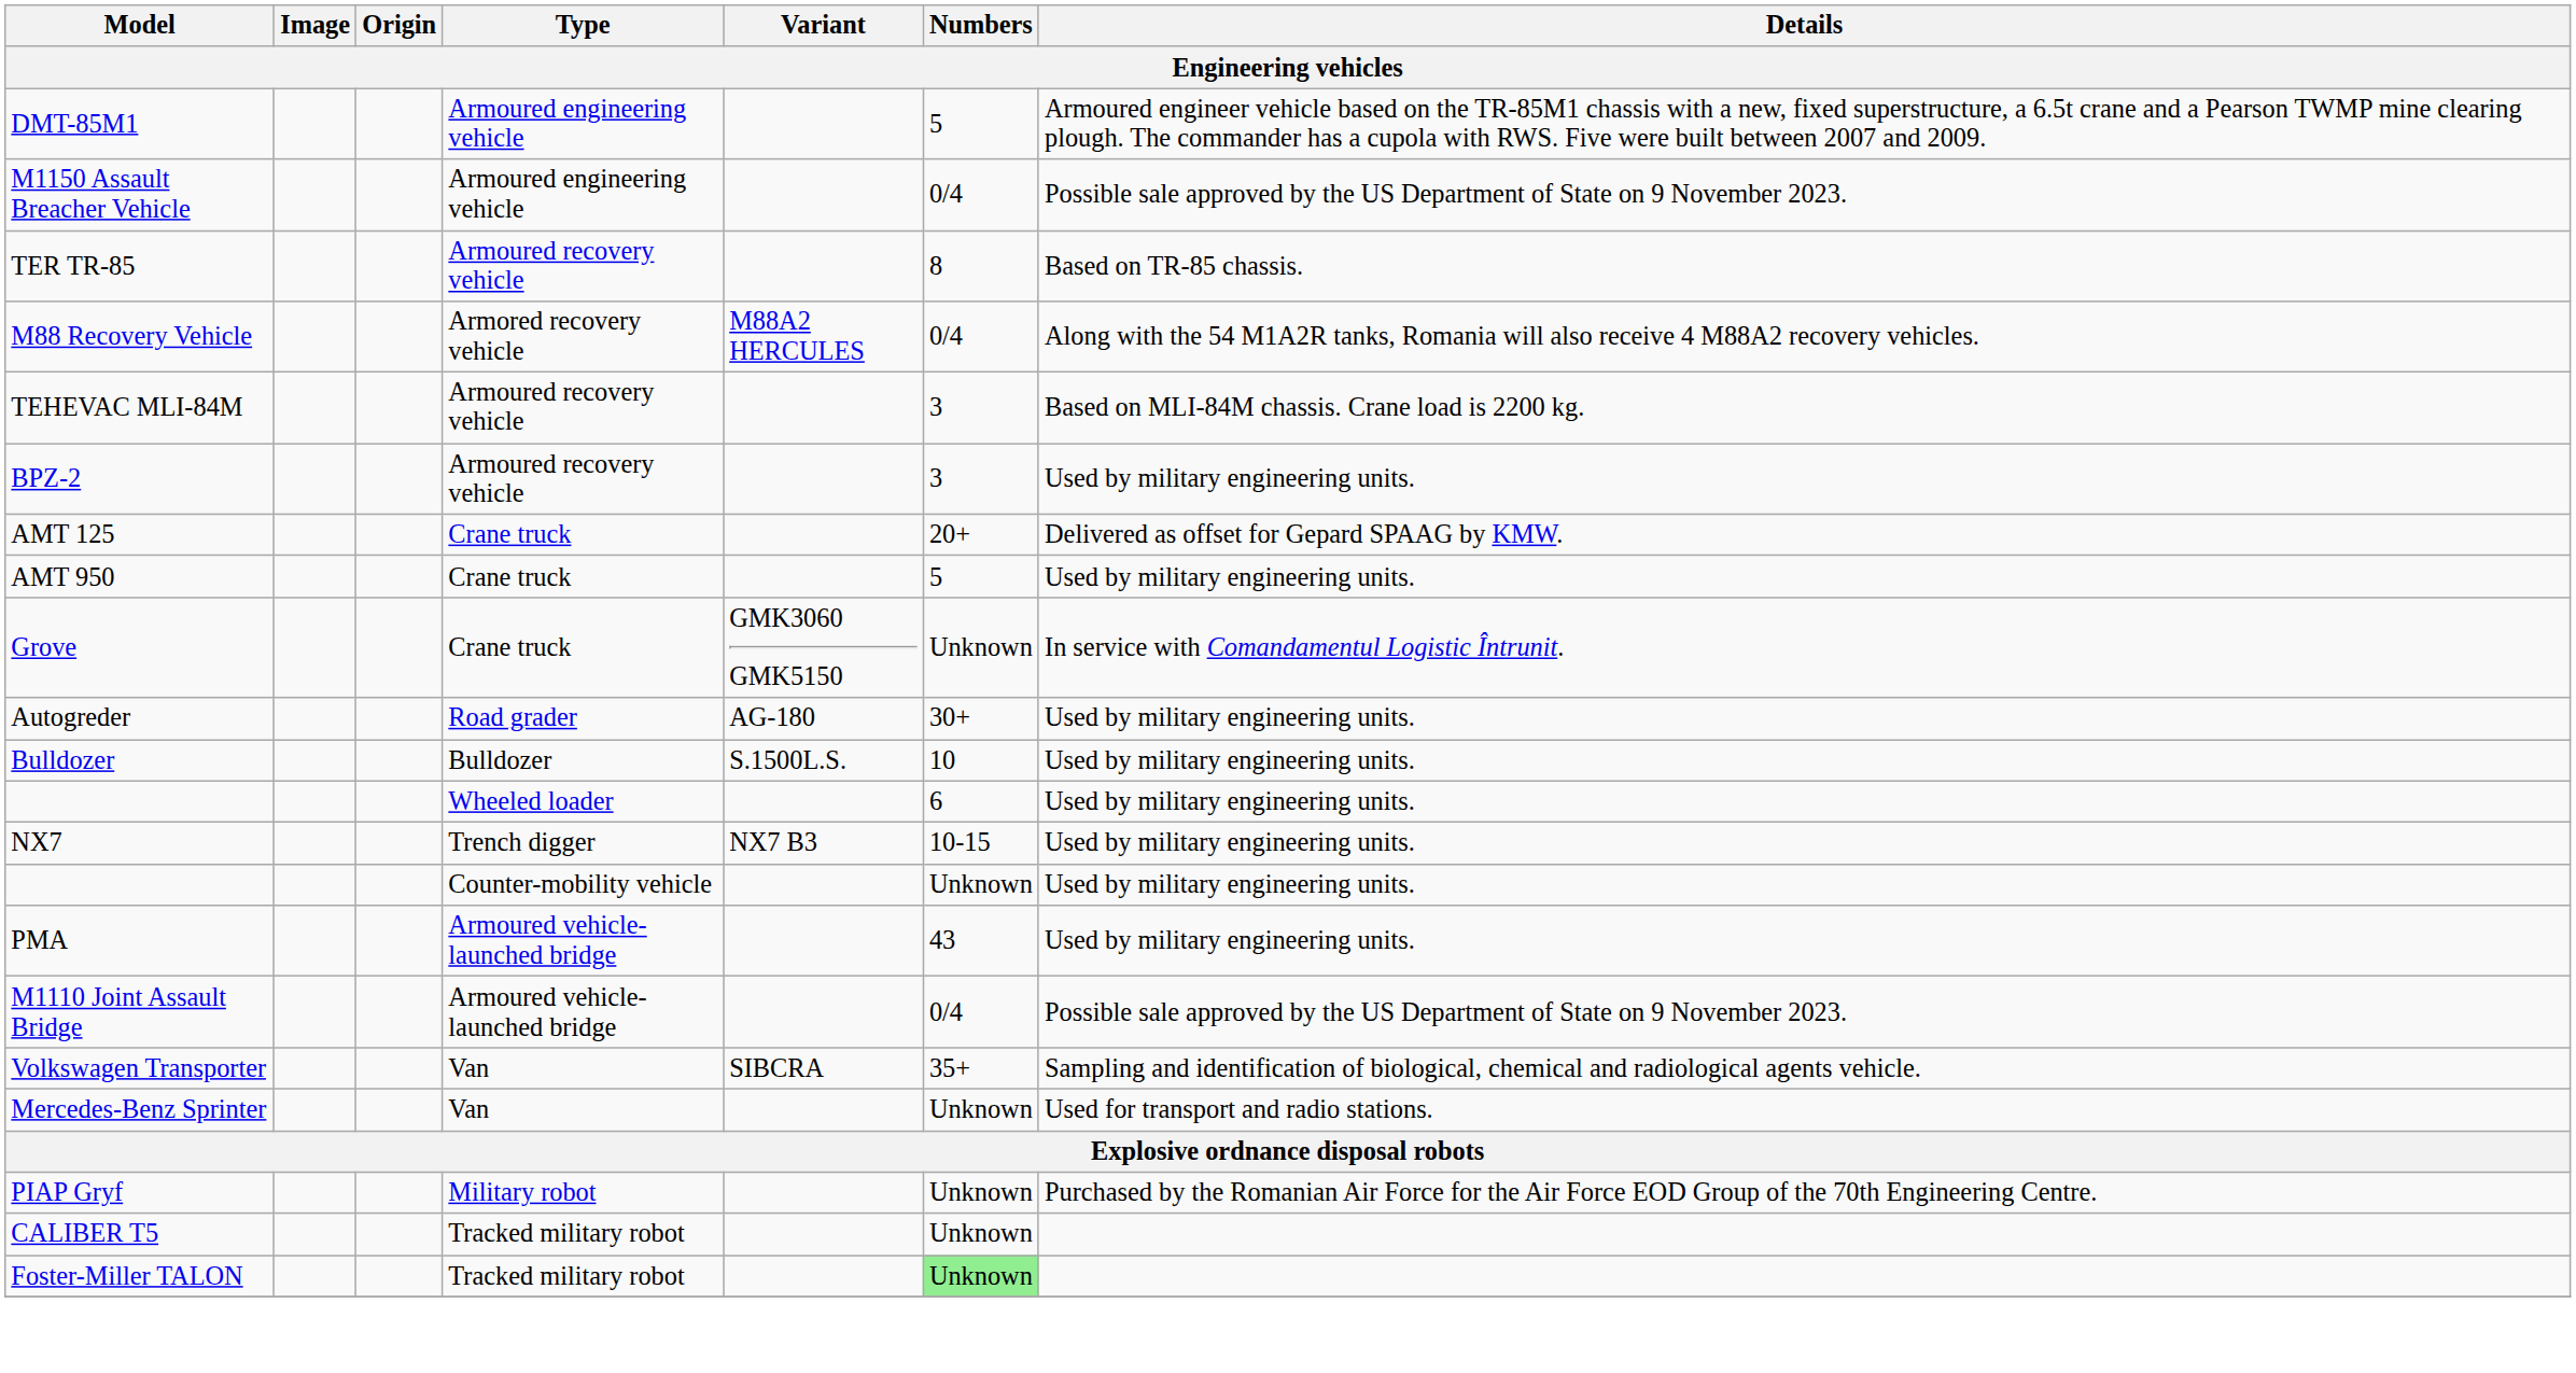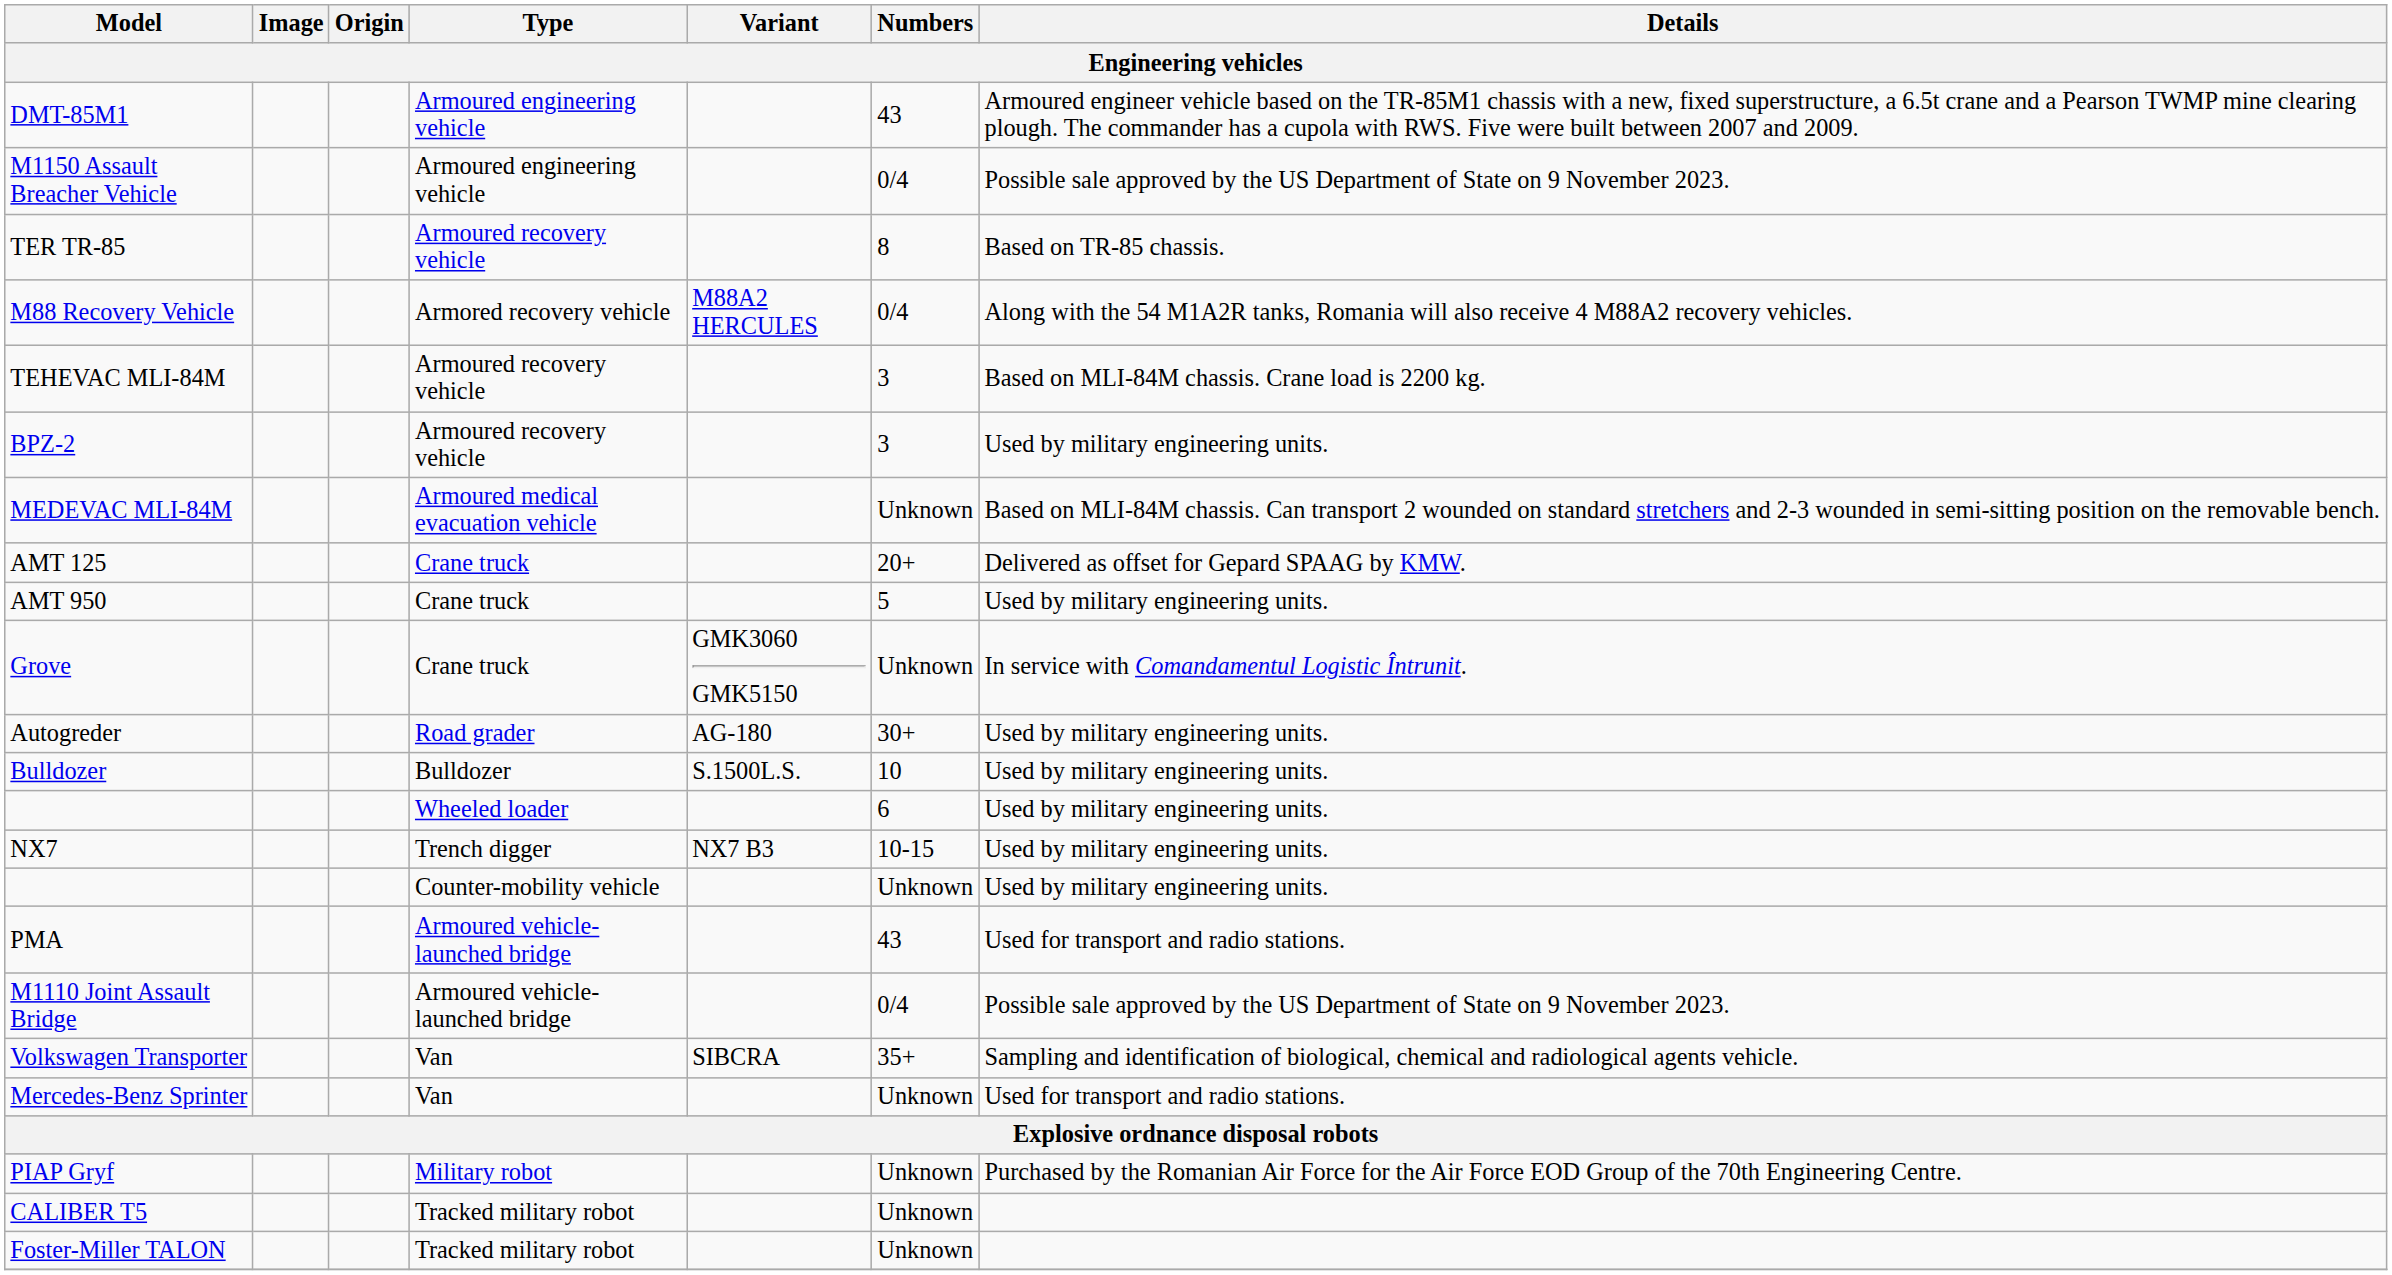DMT-85M1 | Numbers: 5 -> 43
+ row: MEDEVAC MLI-84M | Armoured medical evacuation vehicle | Unknown | Based on MLI-84M chassis. Can transport 2 wounded on standard stretchers and 2-3 wounded in semi-sitting position on the removable bench.
PMA | Details: Used by military engineering units. -> Used for transport and radio stations.
Foster-Miller TALON | Numbers: lightgreen background -> no background
